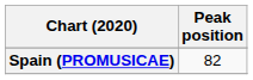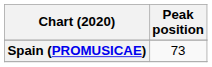Spain (PROMUSICAE) | Peak position: 82 -> 73
